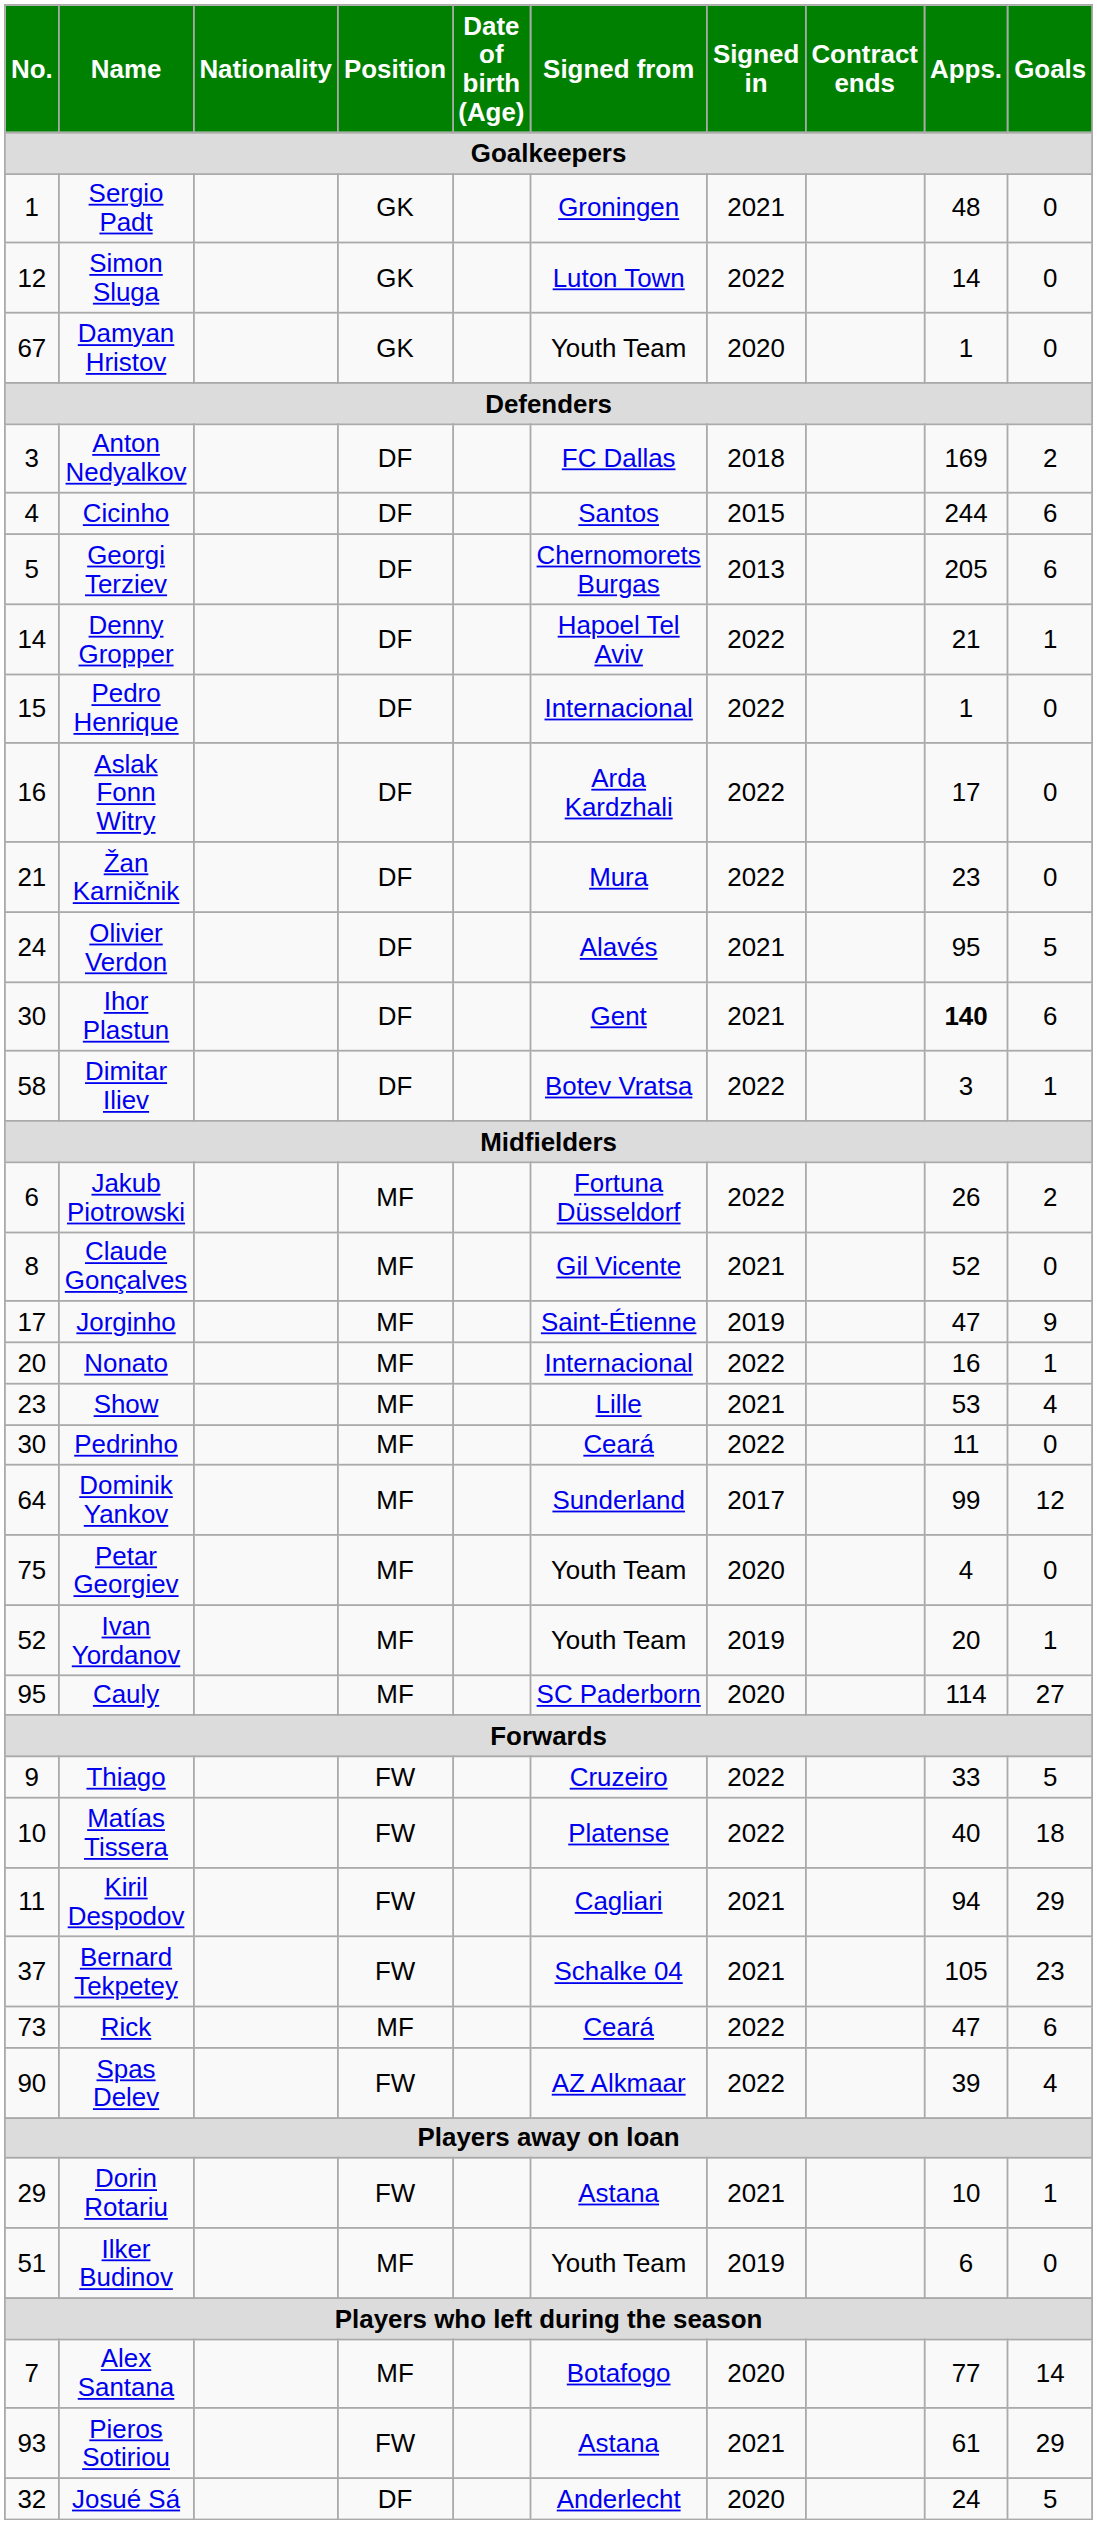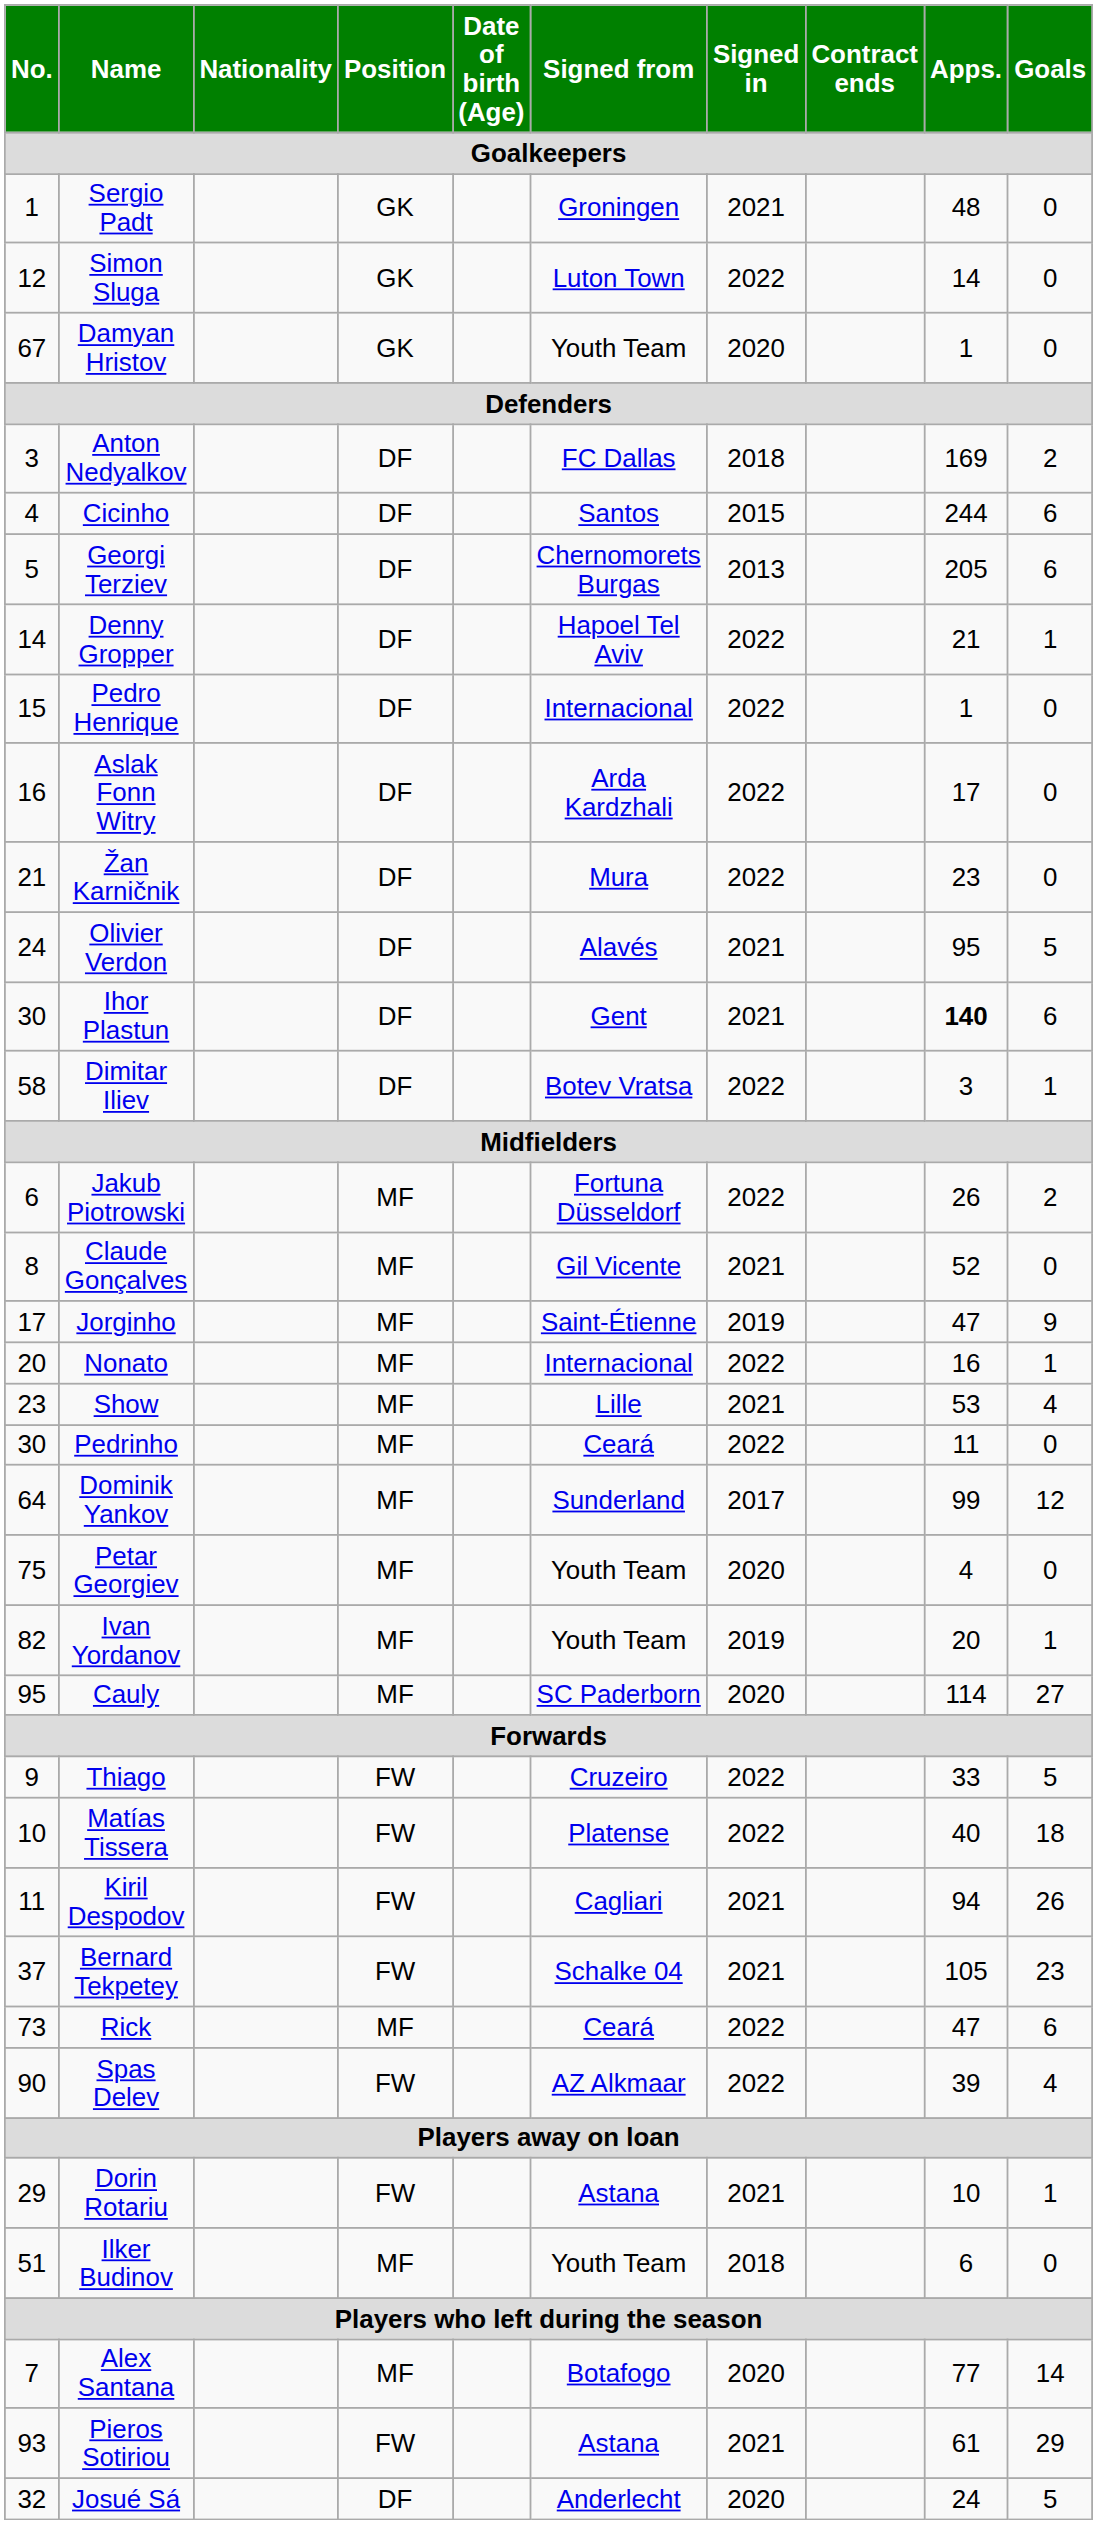Ivan Yordanov | No.: 52 -> 82
Kiril Despodov | Goals: 29 -> 26
Ilker Budinov | Signed in: 2019 -> 2018
